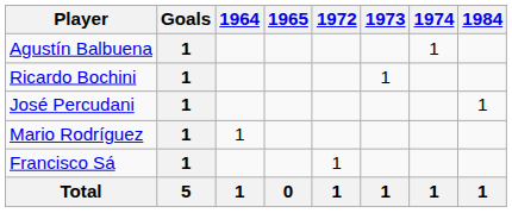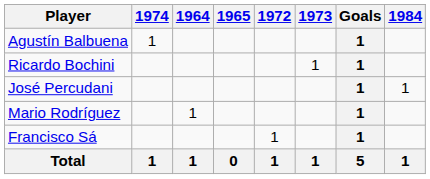columns swapped: Goals <-> 1974
